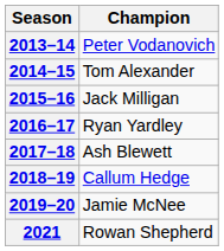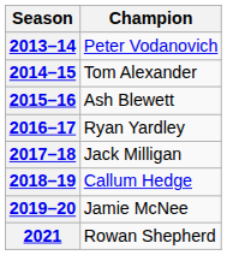2015–16 | Champion: Jack Milligan -> Ash Blewett
2017–18 | Champion: Ash Blewett -> Jack Milligan
